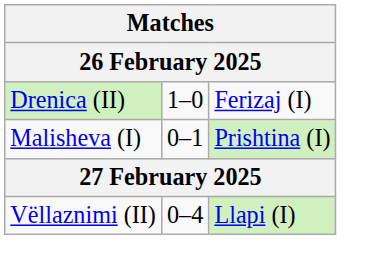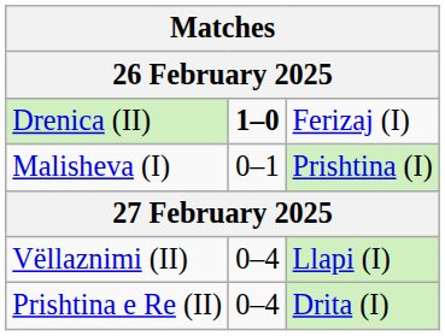Drenica (II) | column 2: normal -> bold
+ row: Prishtina e Re (II) | 0–4 | Drita (I)
